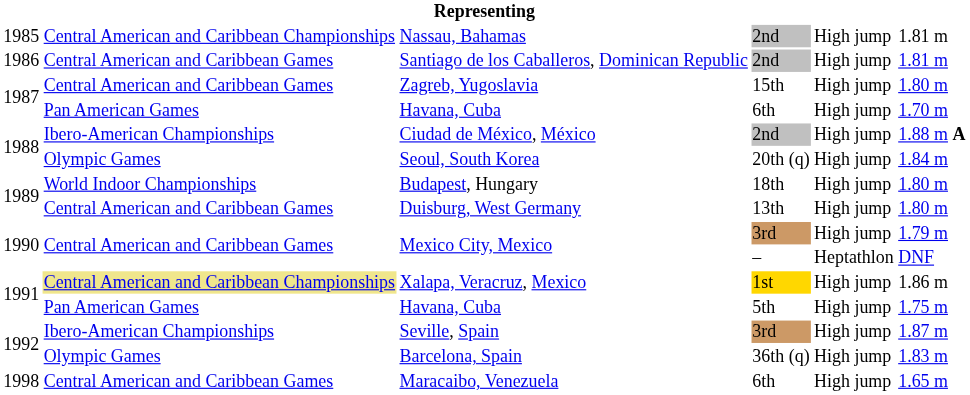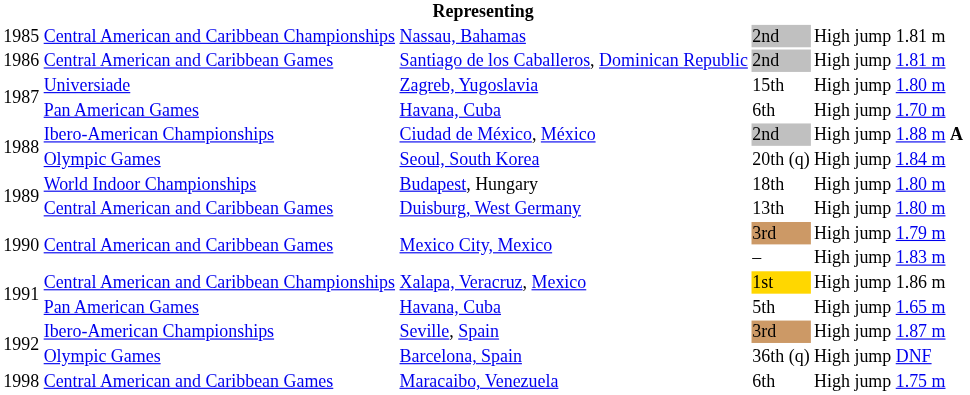Zagreb, Yugoslavia | column 2: Central American and Caribbean Games -> Universiade
Mexico City, Mexico / – | column 5: Heptathlon -> High jump
Mexico City, Mexico / – | column 6: DNF -> 1.83 m
Xalapa, Veracruz, Mexico | column 2: khaki background -> no background
Havana, Cuba / 5th | column 6: 1.75 m -> 1.65 m
Barcelona, Spain | column 6: 1.83 m -> DNF
Maracaibo, Venezuela | column 6: 1.65 m -> 1.75 m
